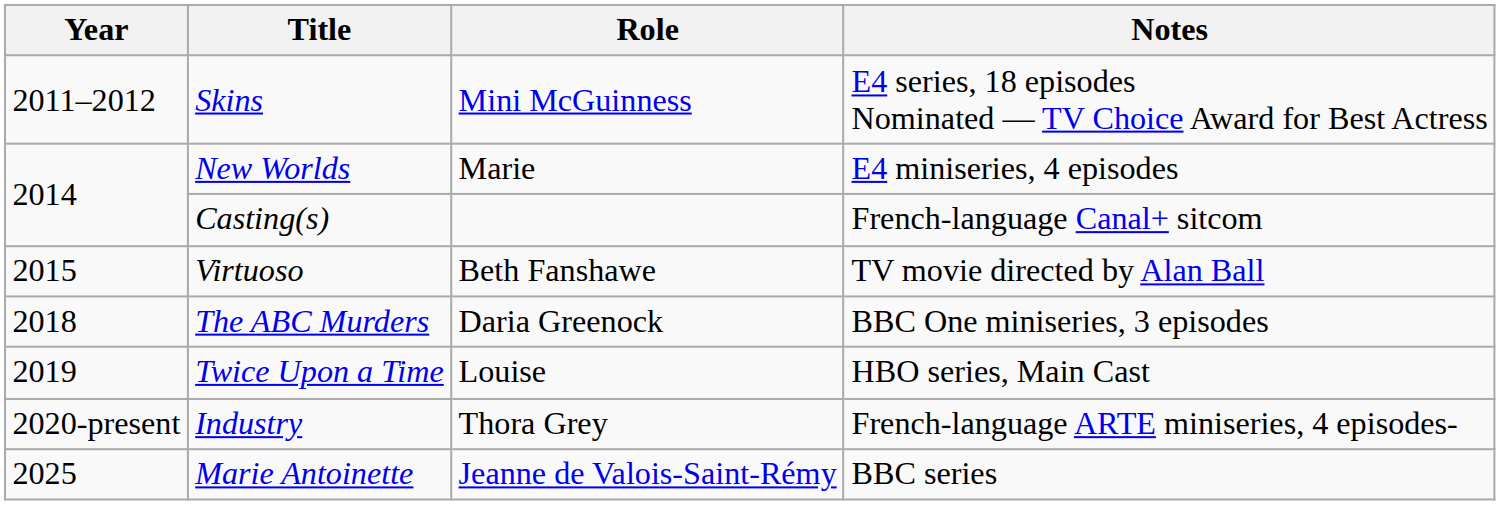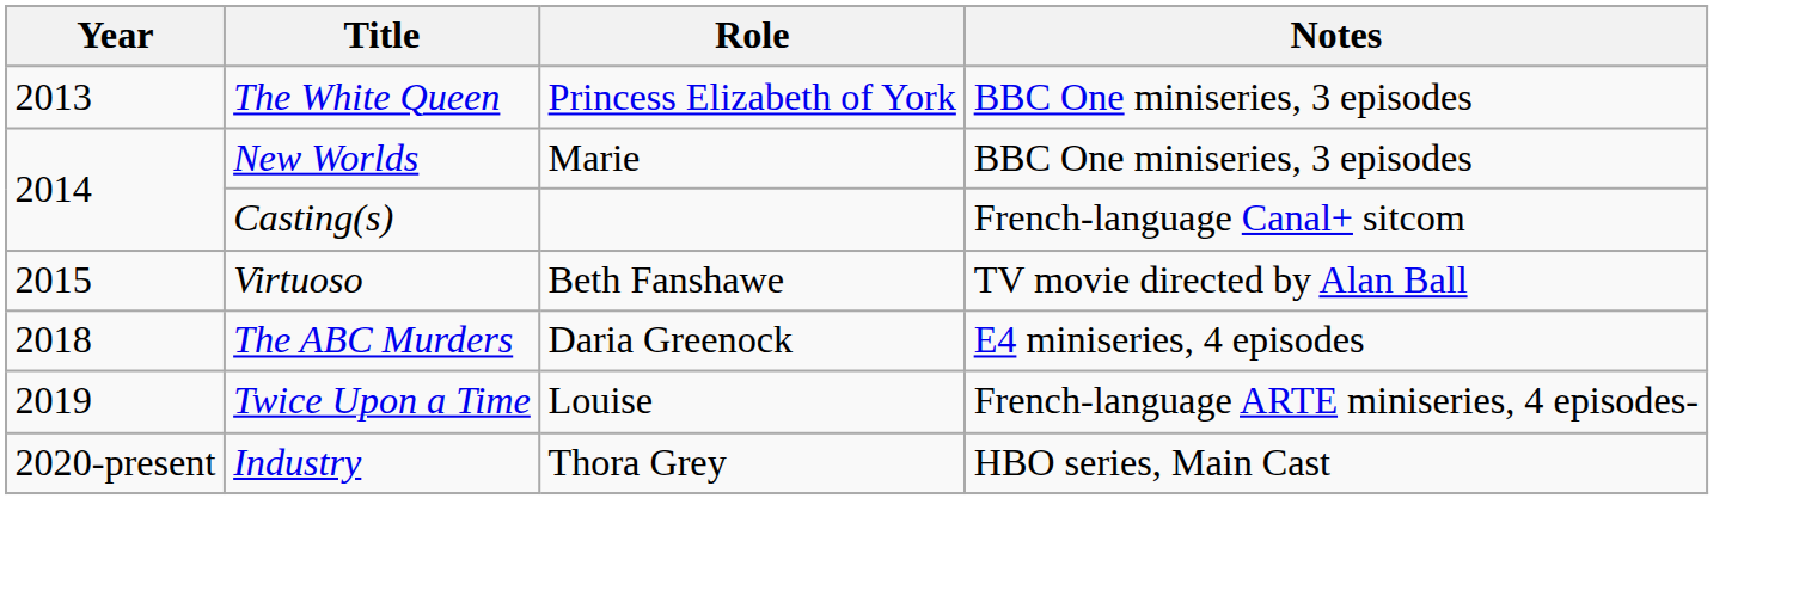- row: 2011–2012 | Skins | Mini McGuinness | E4 series, 18 episodes Nominated — TV Choice Award for Best Actress
+ row: 2013 | The White Queen | Princess Elizabeth of York | BBC One miniseries, 3 episodes
New Worlds | Notes: E4 miniseries, 4 episodes -> BBC One miniseries, 3 episodes
The ABC Murders | Notes: BBC One miniseries, 3 episodes -> E4 miniseries, 4 episodes
Twice Upon a Time | Notes: HBO series, Main Cast -> French-language ARTE miniseries, 4 episodes-
Industry | Notes: French-language ARTE miniseries, 4 episodes- -> HBO series, Main Cast
- row: 2025 | Marie Antoinette | Jeanne de Valois-Saint-Rémy | BBC series
